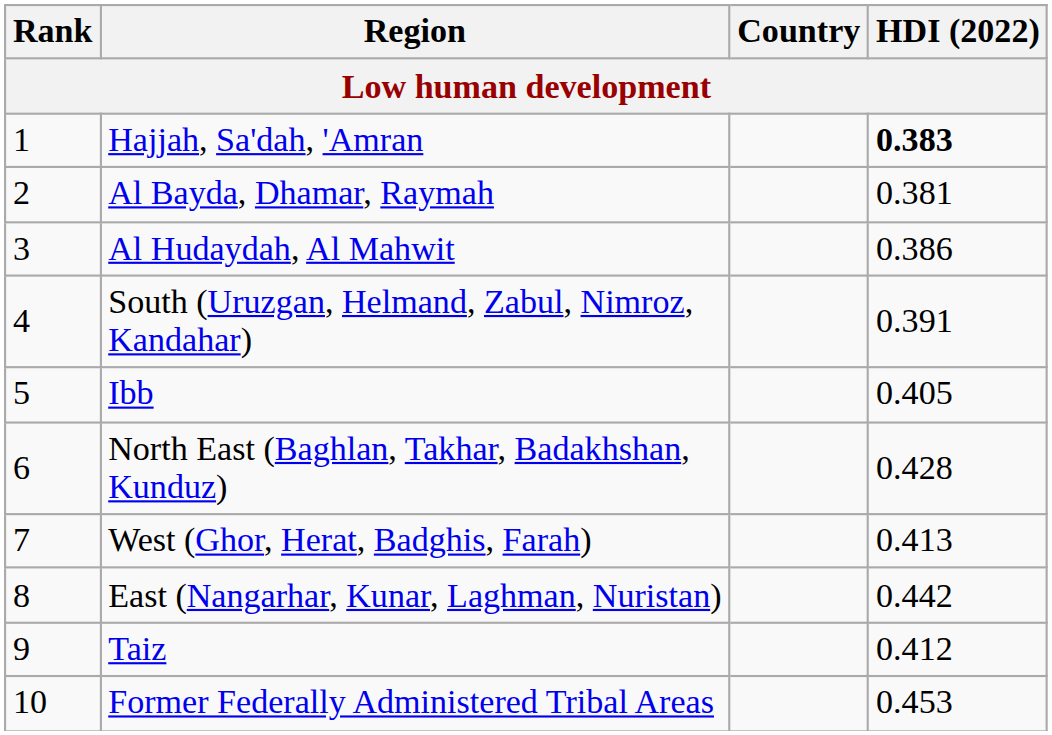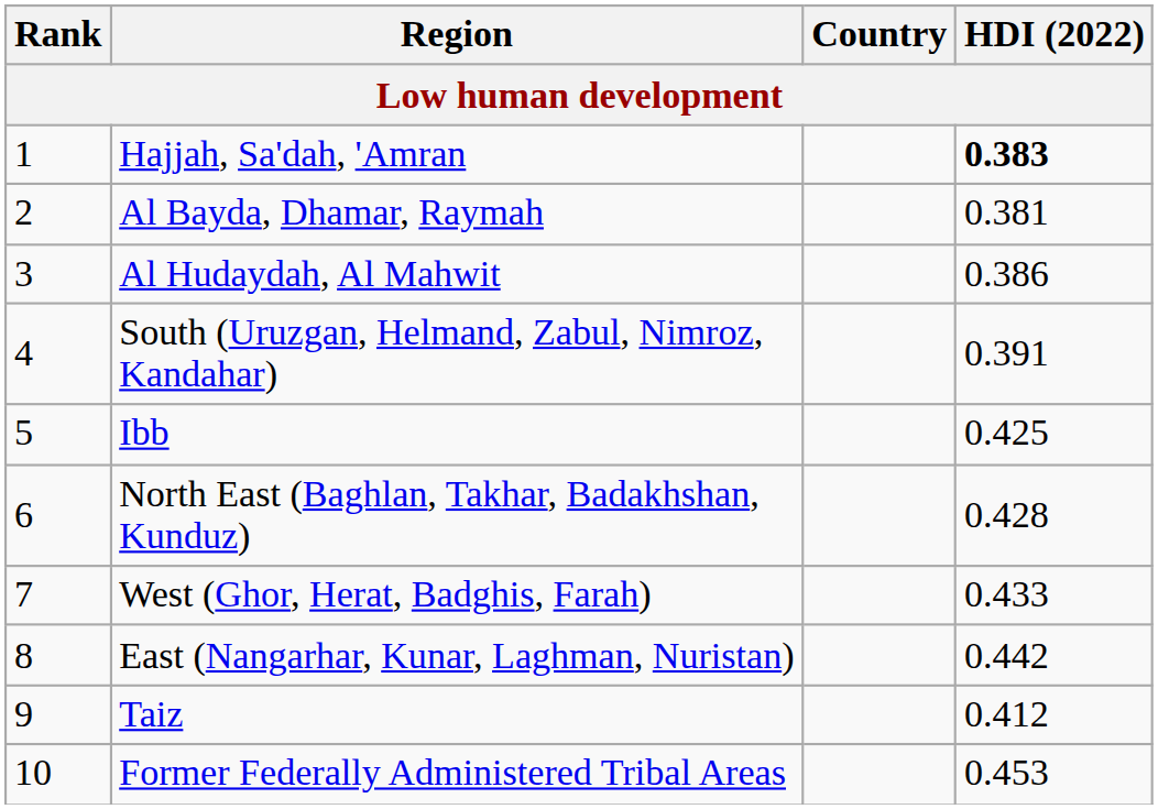Ibb | HDI (2022): 0.405 -> 0.425
West (Ghor, Herat, Badghis, Farah) | HDI (2022): 0.413 -> 0.433
